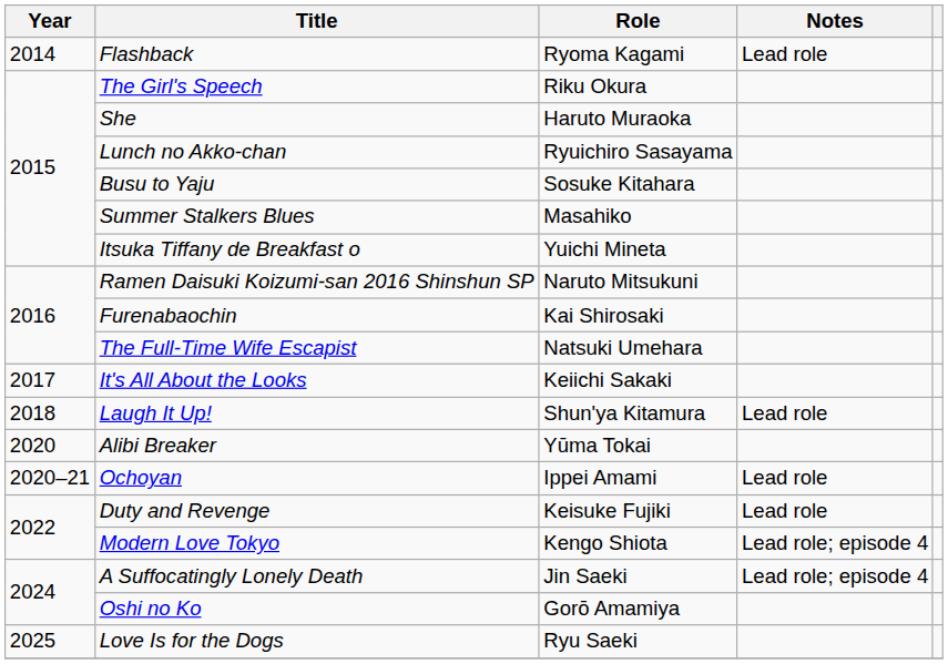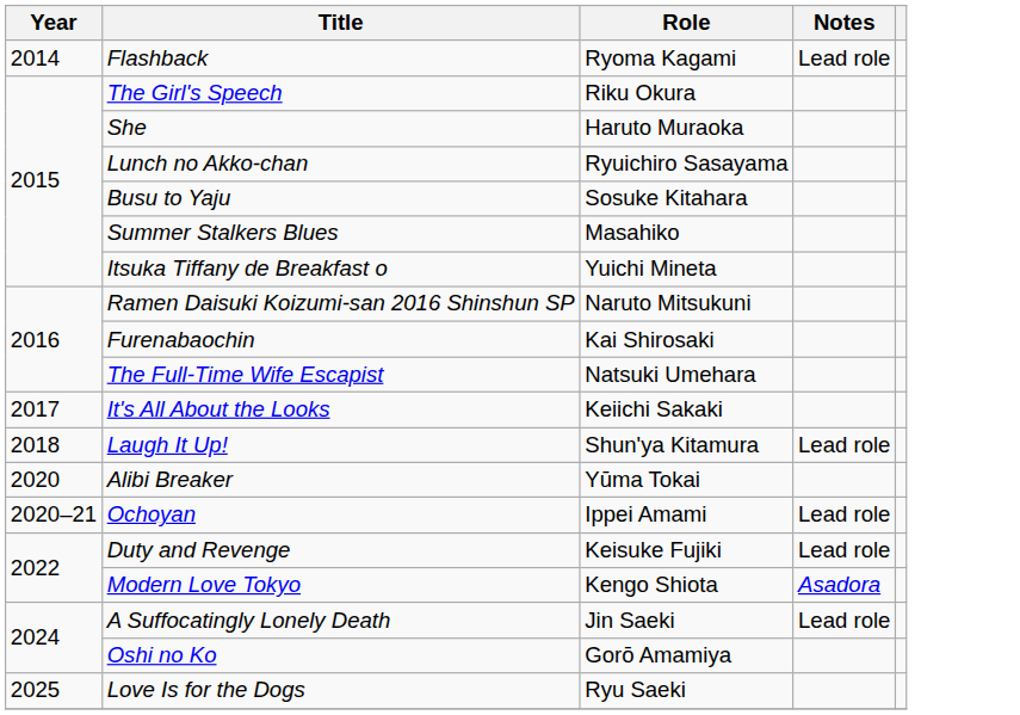Modern Love Tokyo | Notes: Lead role; episode 4 -> Asadora
A Suffocatingly Lonely Death | Notes: Lead role; episode 4 -> Lead role
